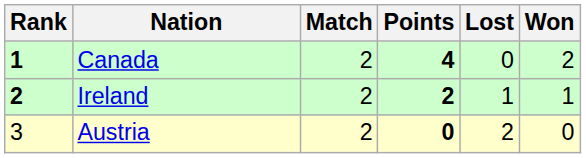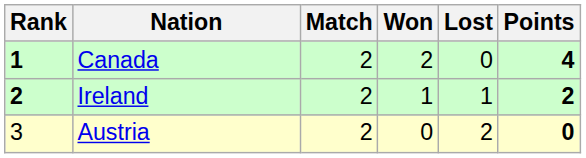columns swapped: Won <-> Points
